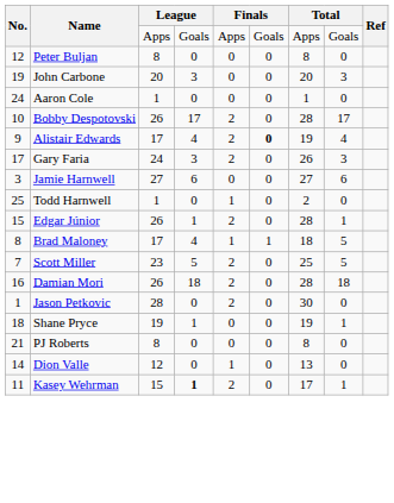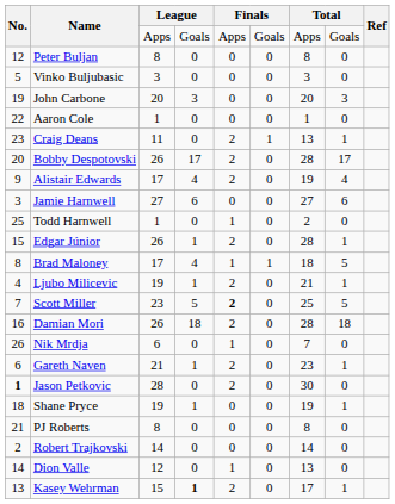+ row: 5 | Vinko Buljubasic | 3 | 0 | 0 | 0 | 3 | 0
Aaron Cole | No.: 24 -> 22
+ row: 23 | Craig Deans | 11 | 0 | 2 | 1 | 13 | 1
Bobby Despotovski | No.: 10 -> 20
Alistair Edwards | column 6: bold -> normal
- row: 17 | Gary Faria | 24 | 3 | 2 | 0 | 26 | 3
+ row: 4 | Ljubo Milicevic | 19 | 1 | 2 | 0 | 21 | 1
Scott Miller | column 5: normal -> bold
+ row: 26 | Nik Mrdja | 6 | 0 | 1 | 0 | 7 | 0
+ row: 6 | Gareth Naven | 21 | 1 | 2 | 0 | 23 | 1
Jason Petkovic | No.: normal -> bold
+ row: 2 | Robert Trajkovski | 14 | 0 | 0 | 0 | 14 | 0
Kasey Wehrman | No.: 11 -> 13
